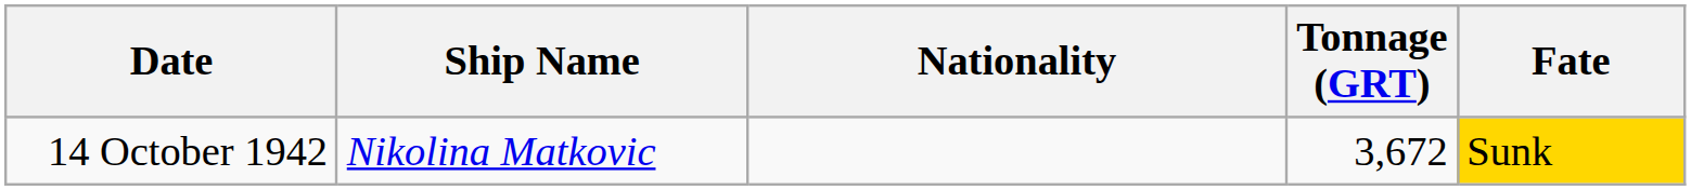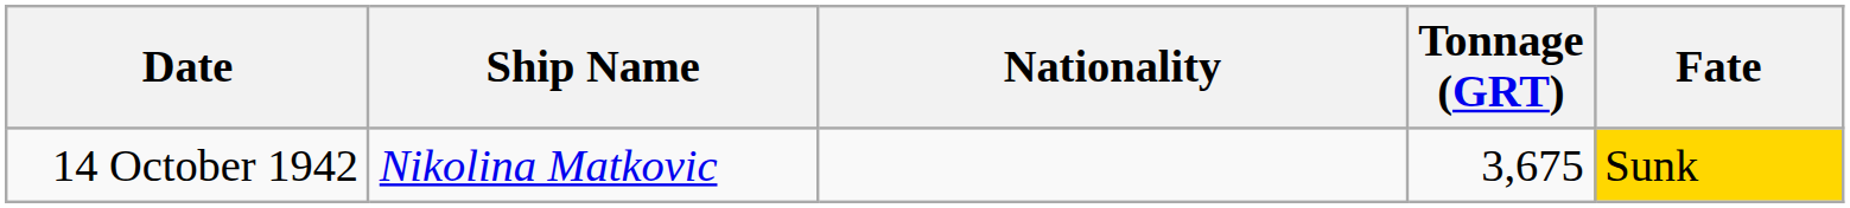14 October 1942 | Tonnage (GRT): 3,672 -> 3,675
